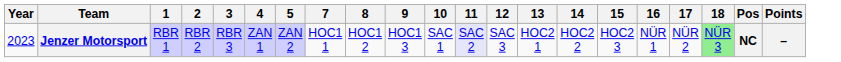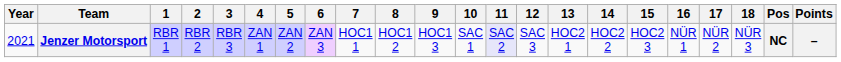+ column: 6 | ZAN 3
Jenzer Motorsport | Year: 2023 -> 2021
Jenzer Motorsport | 18: lightgreen background -> no background
